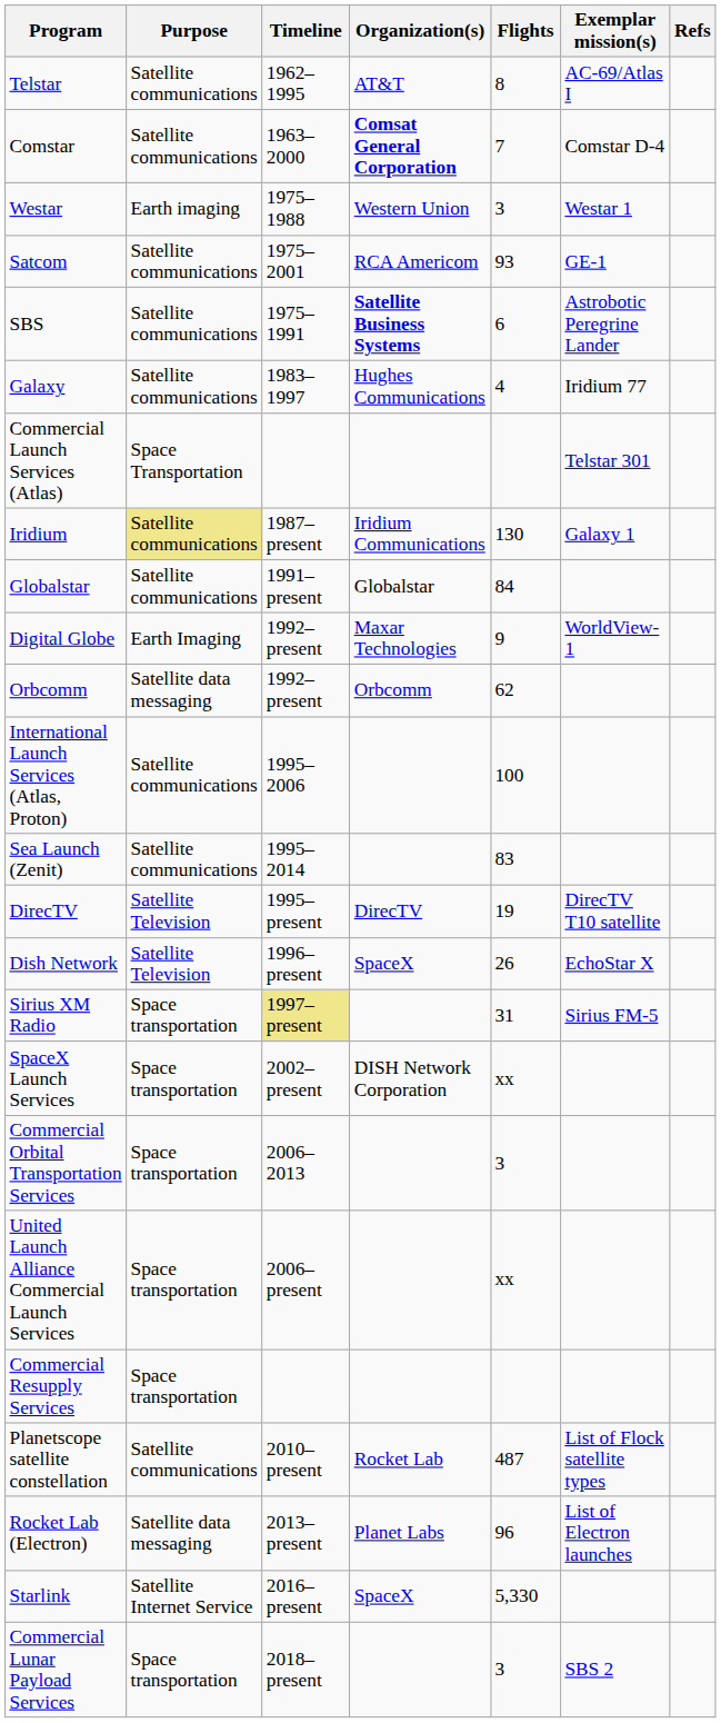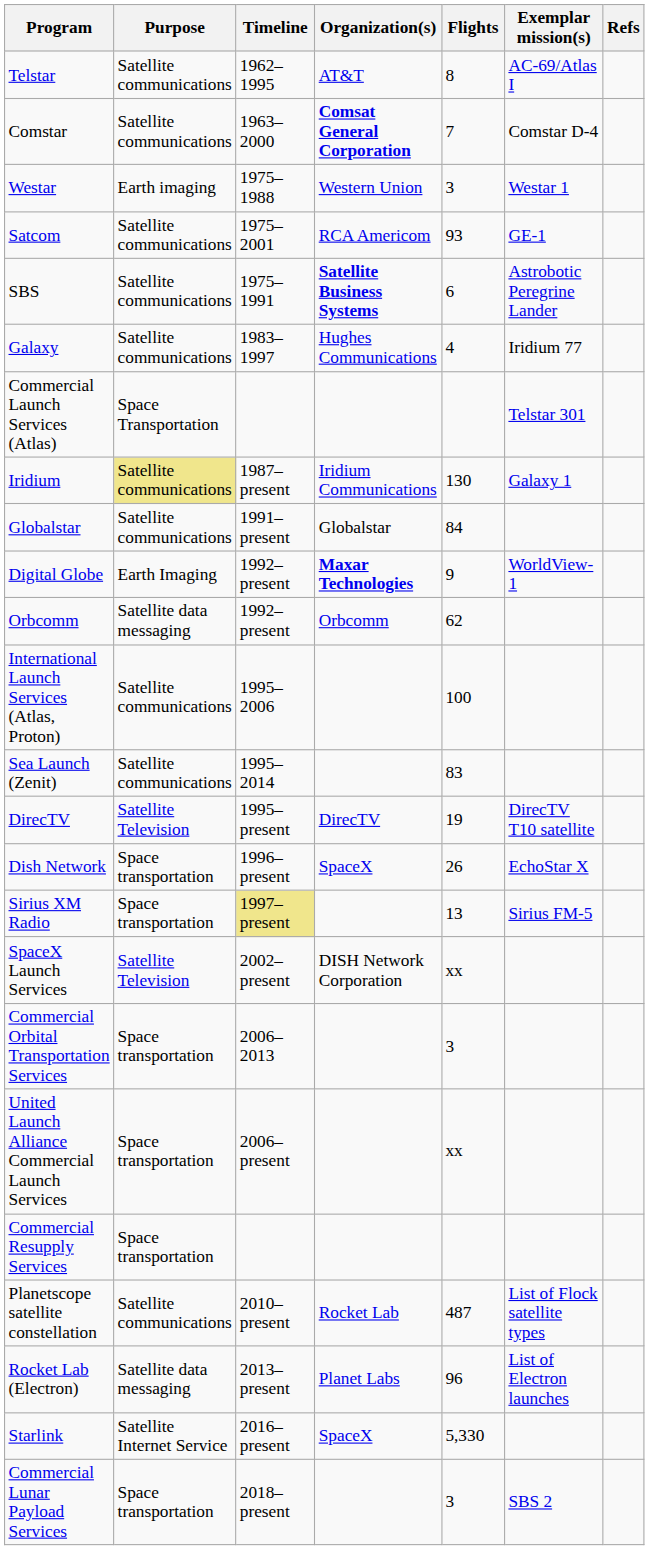Digital Globe | Organization(s): normal -> bold
Dish Network | Purpose: Satellite Television -> Space transportation
Sirius XM Radio | Flights: 31 -> 13
SpaceX Launch Services | Purpose: Space transportation -> Satellite Television
